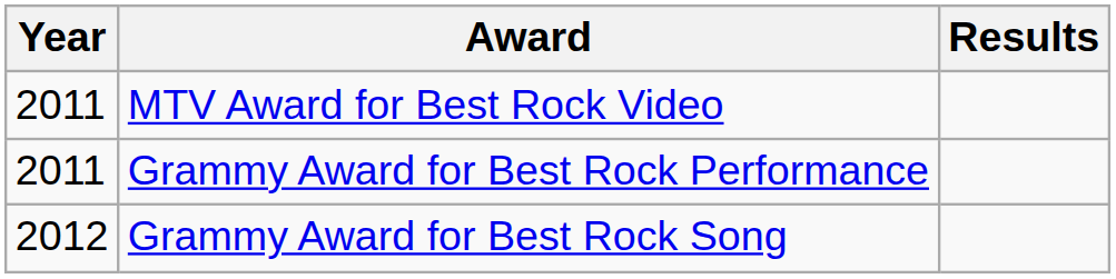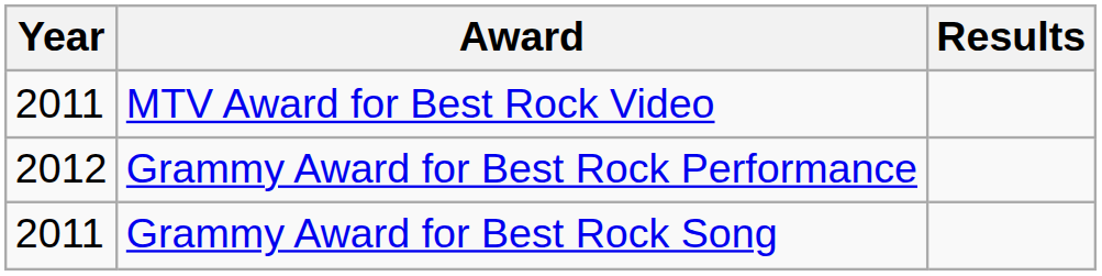Grammy Award for Best Rock Performance | Year: 2011 -> 2012
Grammy Award for Best Rock Song | Year: 2012 -> 2011
